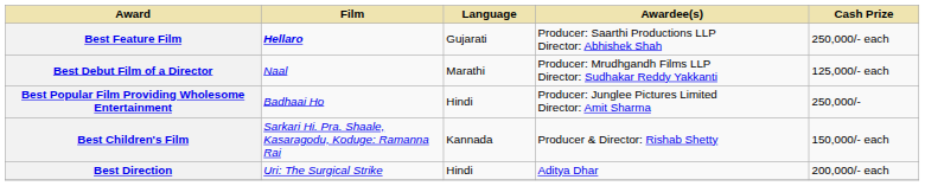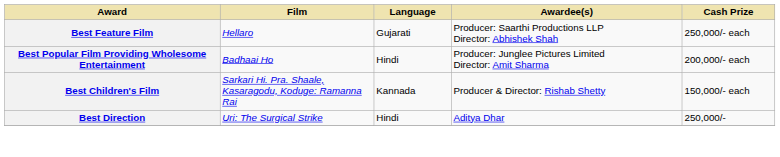Best Feature Film | Film: bold -> normal
- row: Best Debut Film of a Director | Naal | Marathi | Producer: Mrudhgandh Films LLP Director: Sudhakar Reddy Yakkanti | 125,000/- each
Best Popular Film Providing Wholesome Entertainment | Cash Prize: 250,000/- -> 200,000/- each
Best Direction | Cash Prize: 200,000/- each -> 250,000/-
